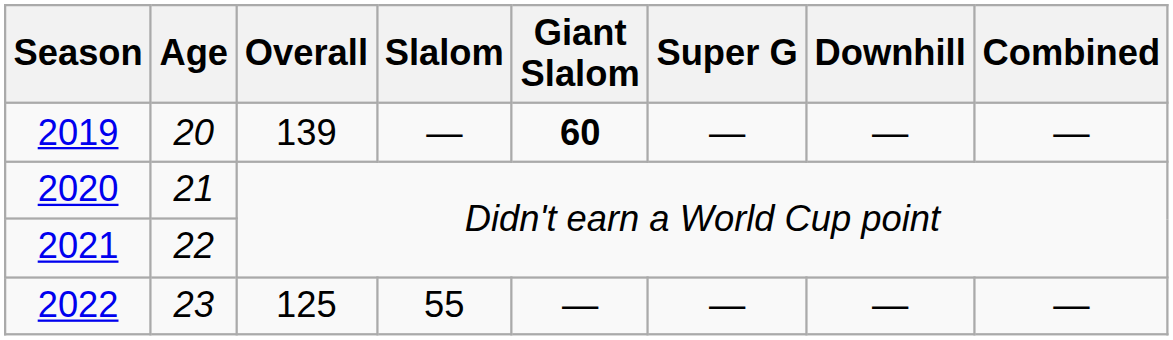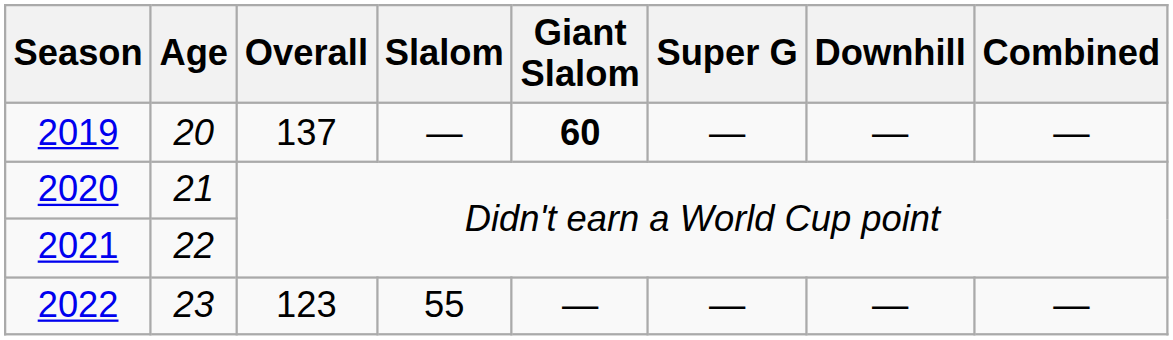2019 | Overall: 139 -> 137
2022 | Overall: 125 -> 123
